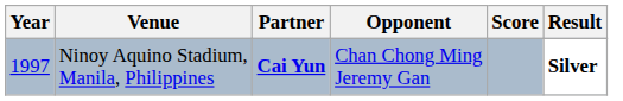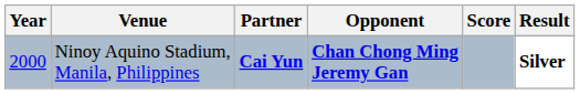Ninoy Aquino Stadium, Manila, Philippines | Year: 1997 -> 2000
Ninoy Aquino Stadium, Manila, Philippines | Opponent: normal -> bold
